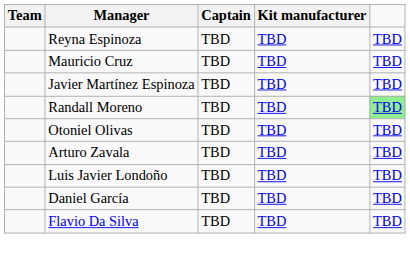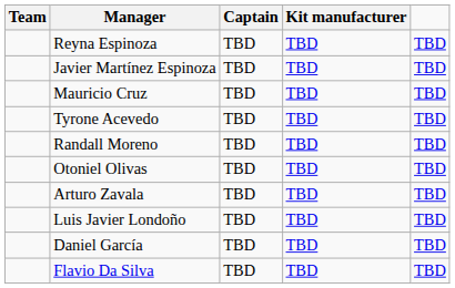rows swapped: Mauricio Cruz <-> Javier Martínez Espinoza
+ row: Tyrone Acevedo | TBD | TBD | TBD
Randall Moreno | column 5: lightgreen background -> no background
